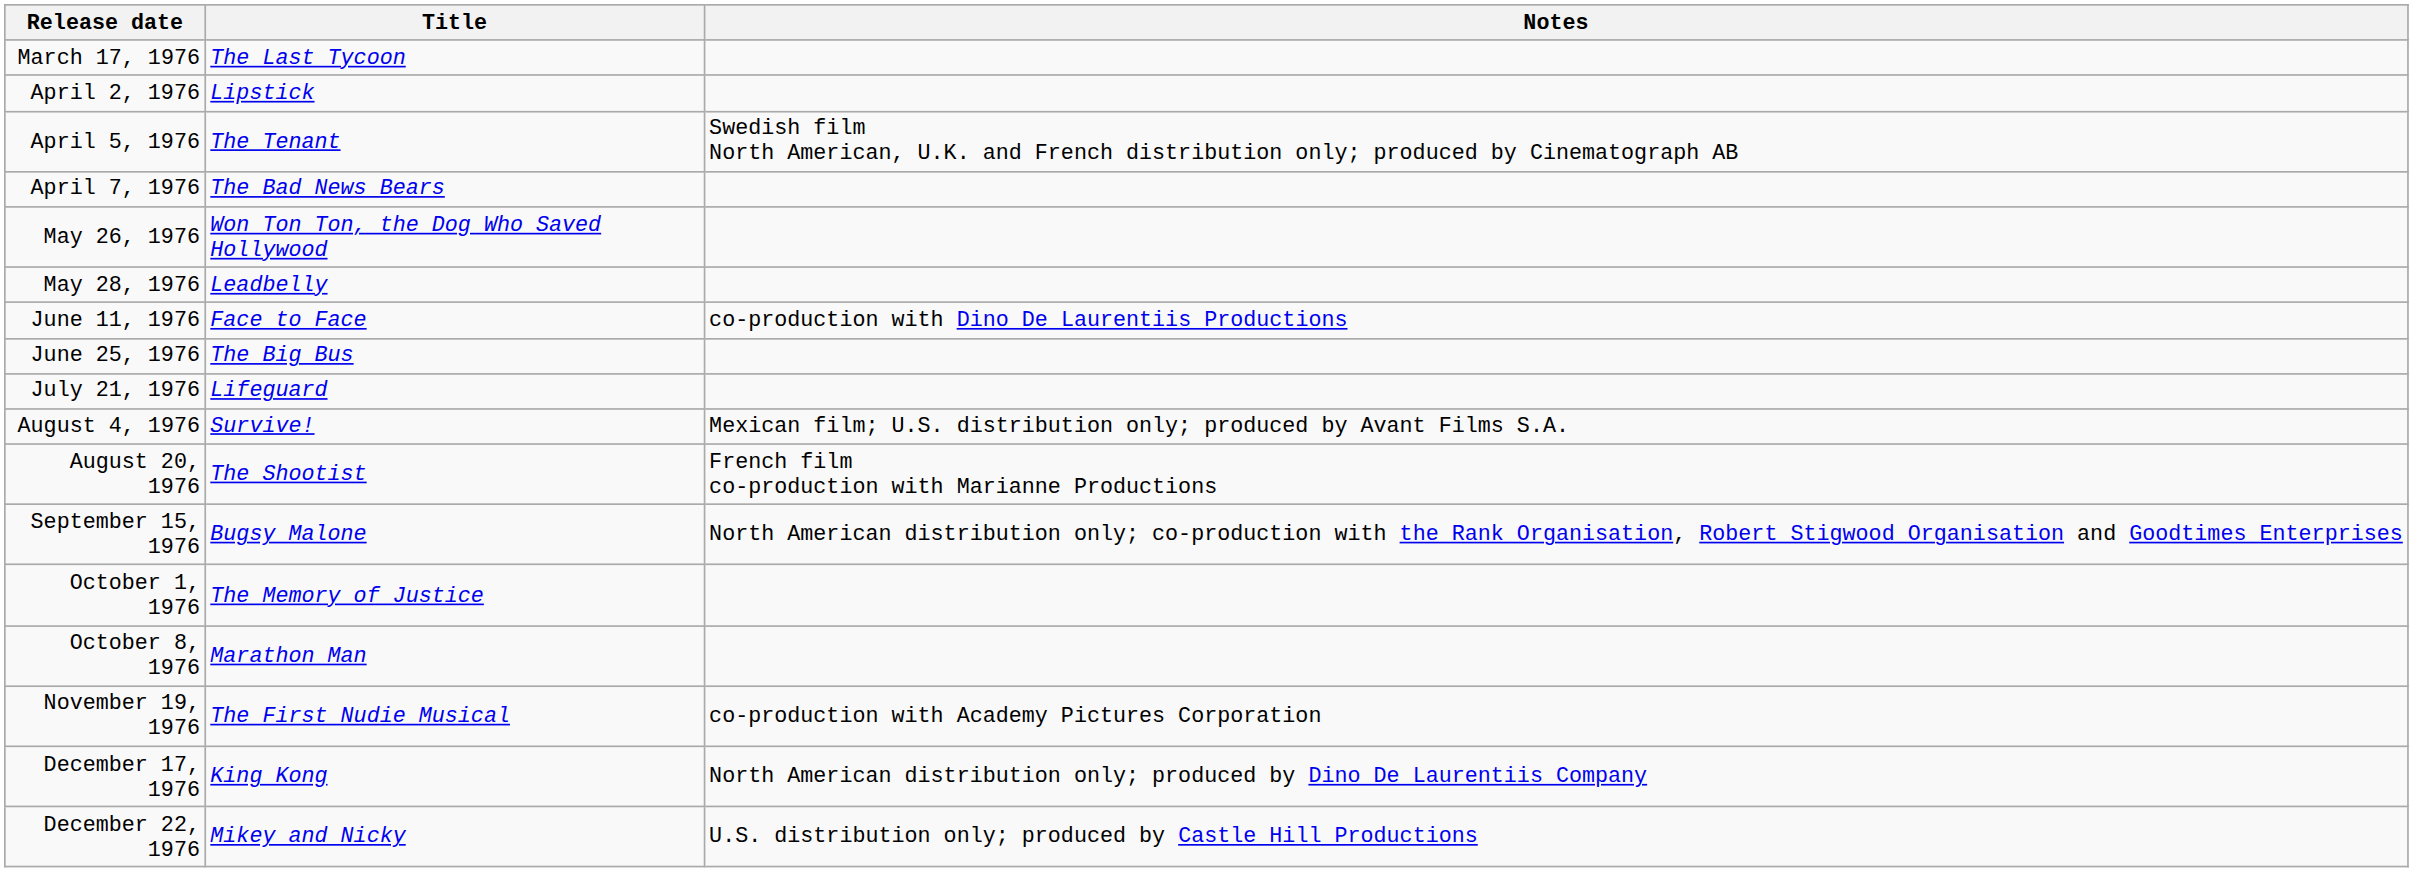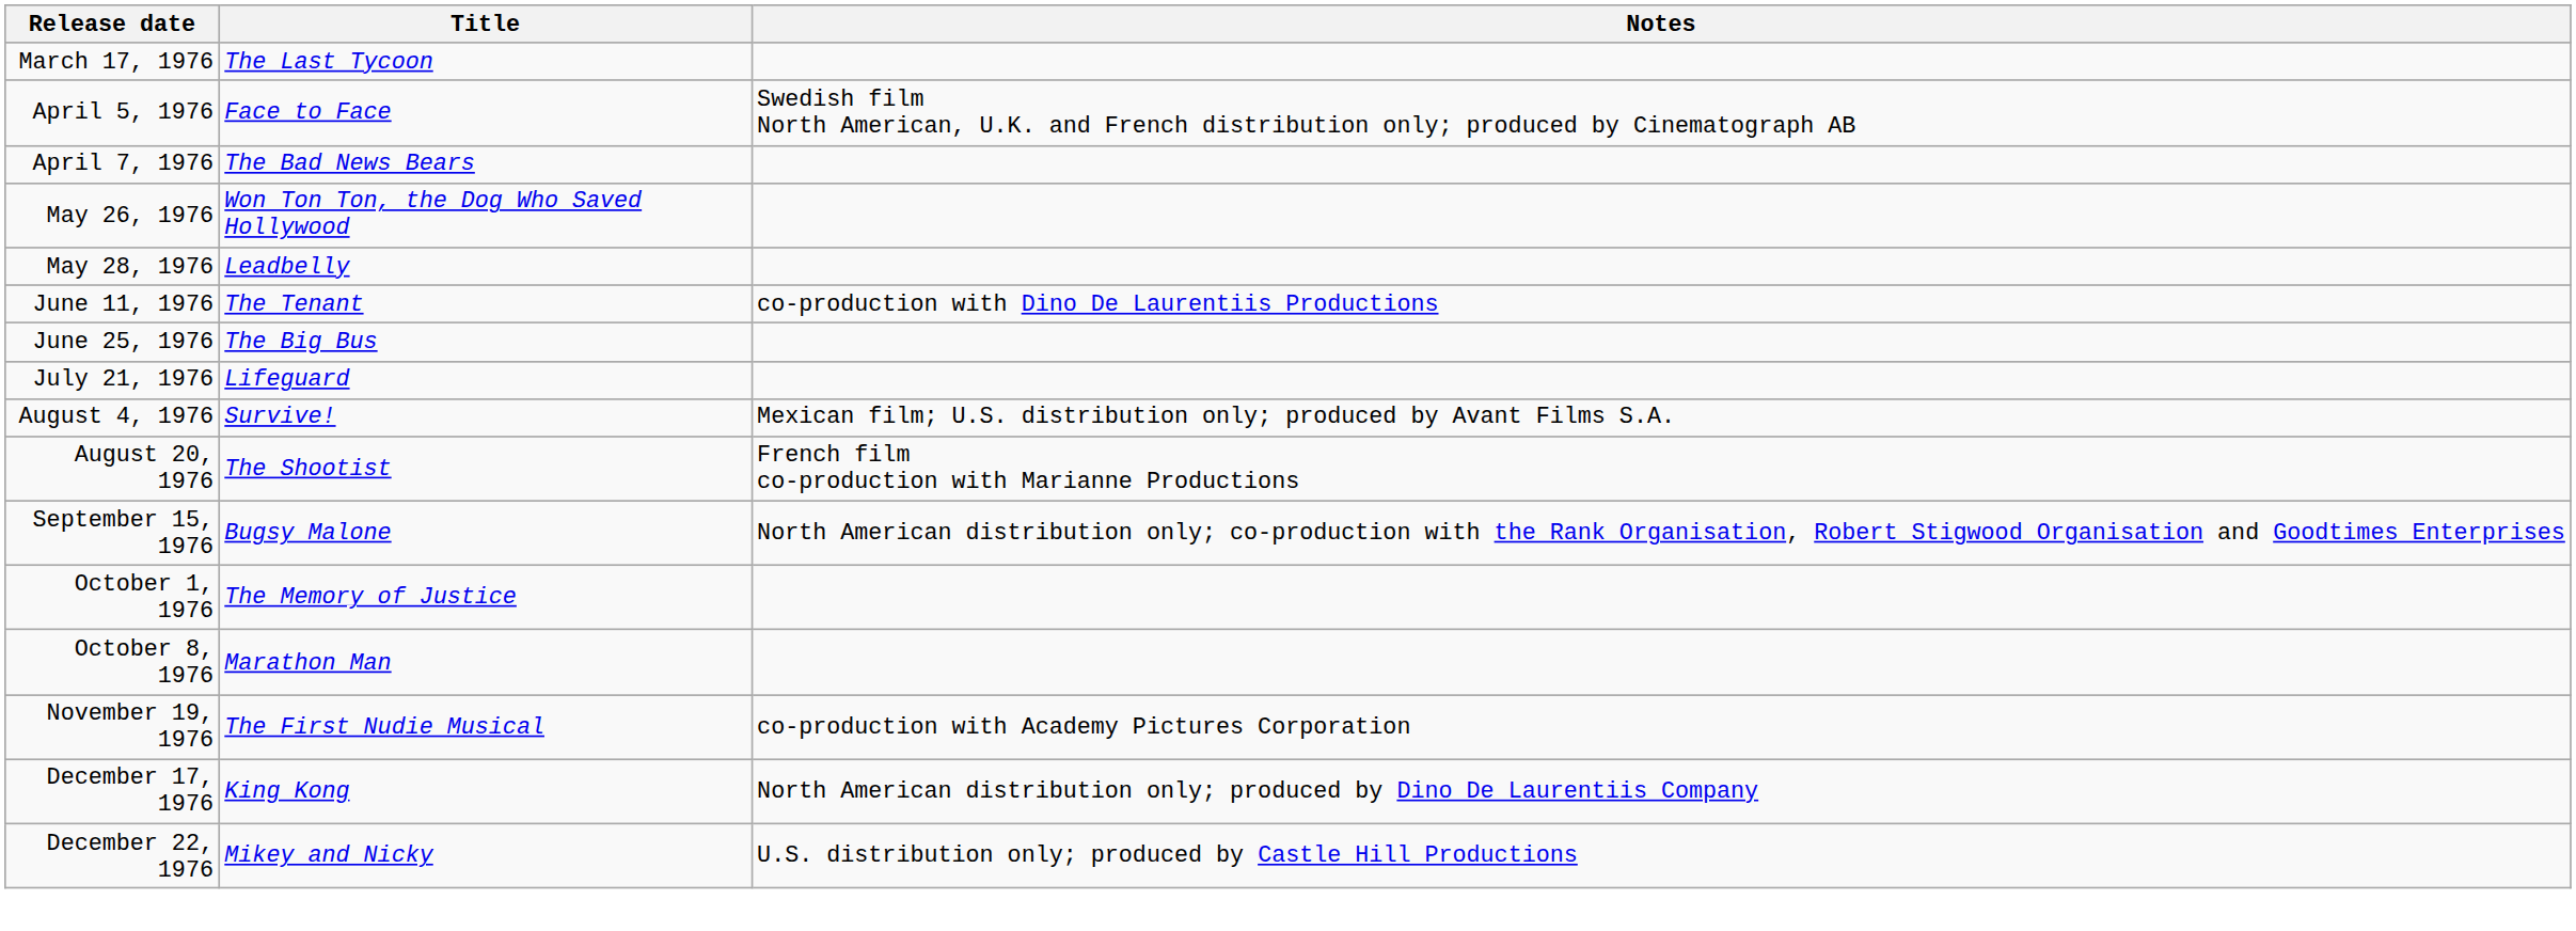- row: April 2, 1976 | Lipstick
April 5, 1976 | Title: The Tenant -> Face to Face
June 11, 1976 | Title: Face to Face -> The Tenant
